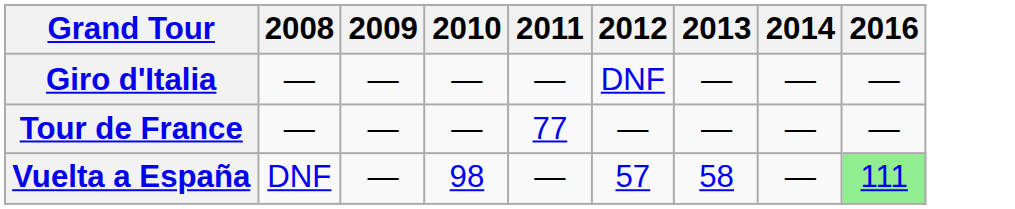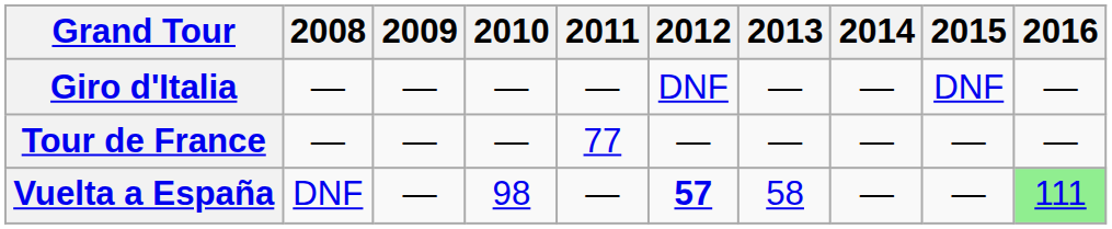+ column: 2015 | DNF | — | —
Vuelta a España | 2012: normal -> bold
